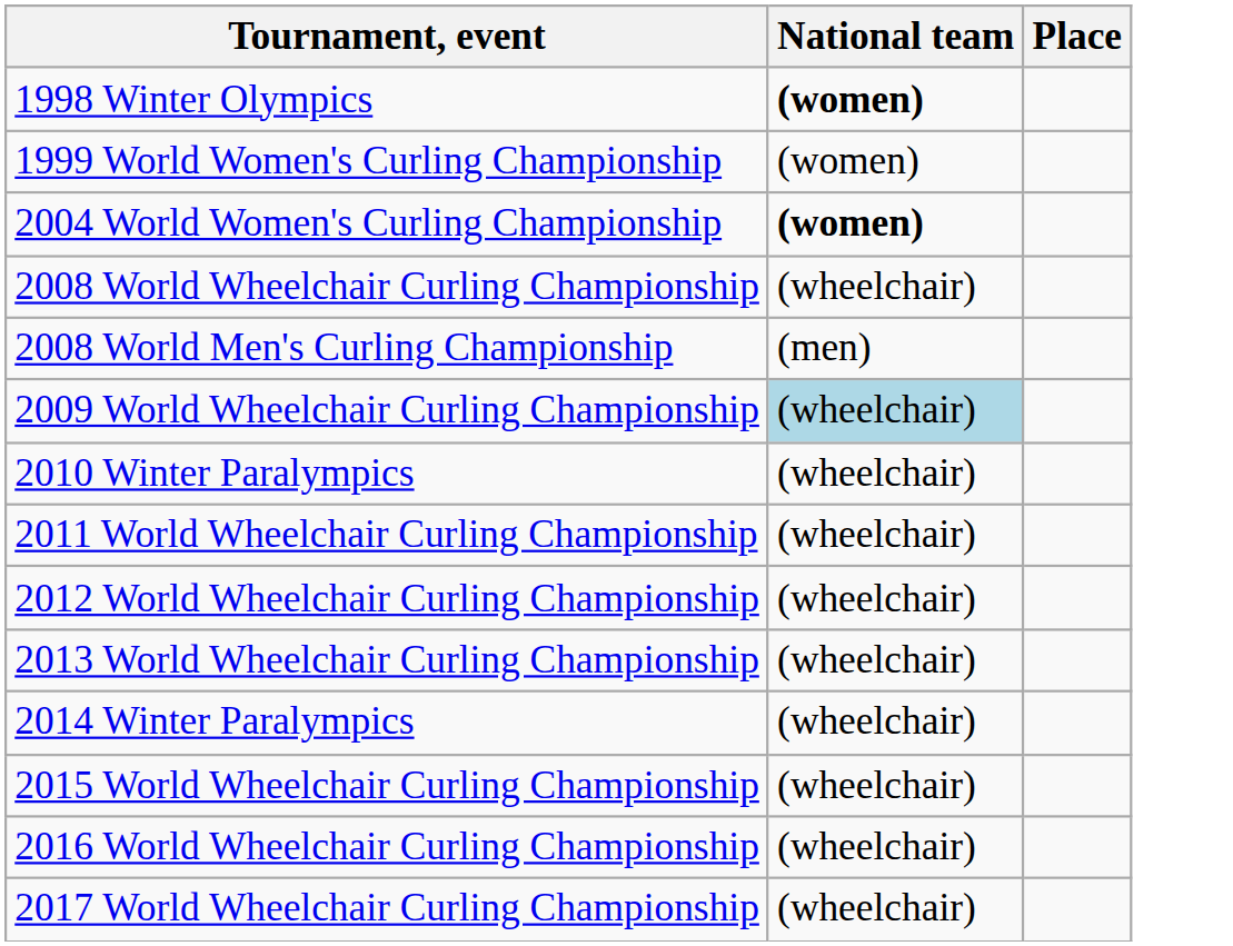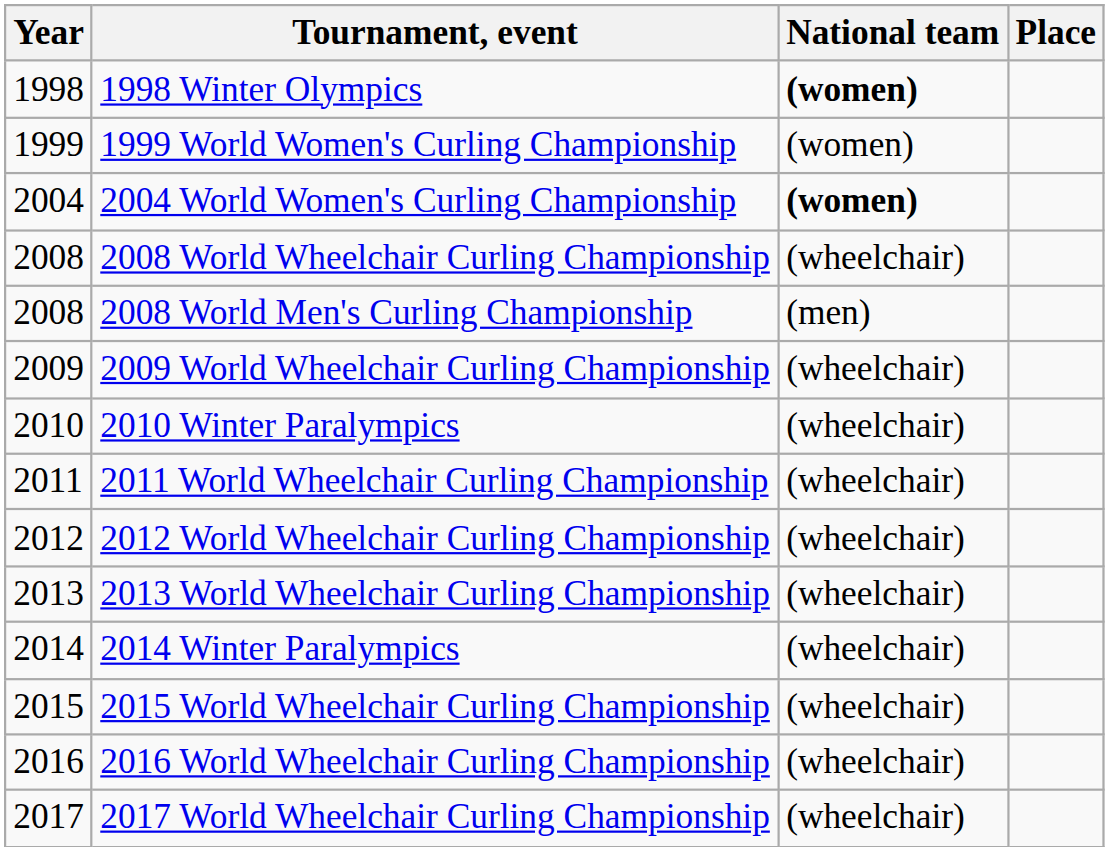+ column: Year | 1998 | 1999 | 2004 | 2008 | 2008 | 2009 | 2010 | 2011 | 2012 | 2013 | 2014 | 2015 | 2016 | 2017
2009 World Wheelchair Curling Championship | National team: lightblue background -> no background
